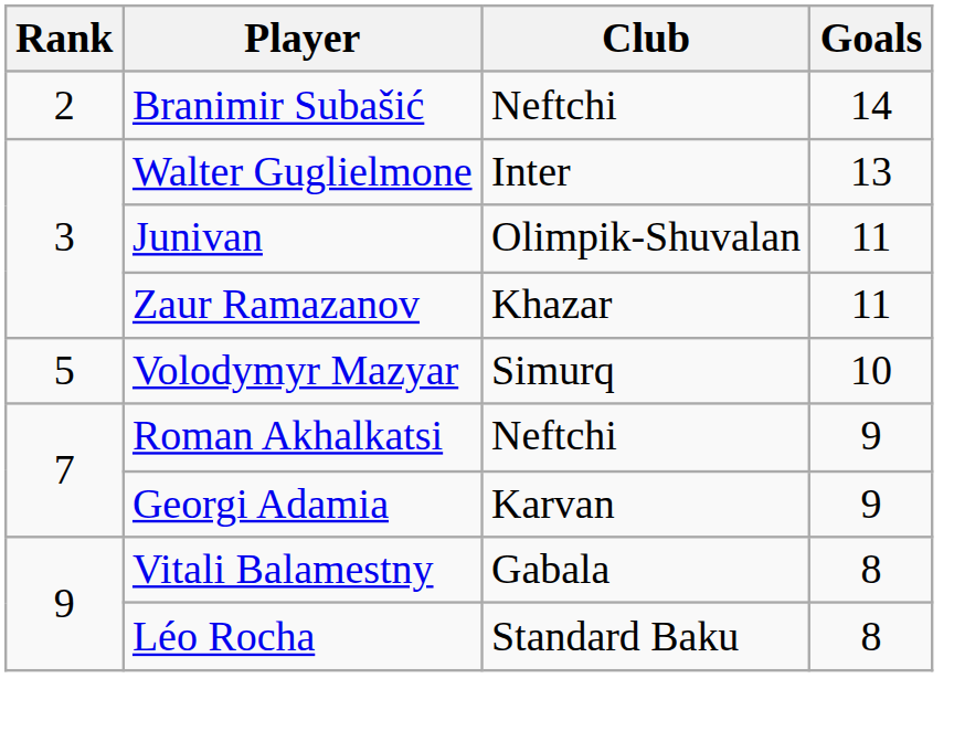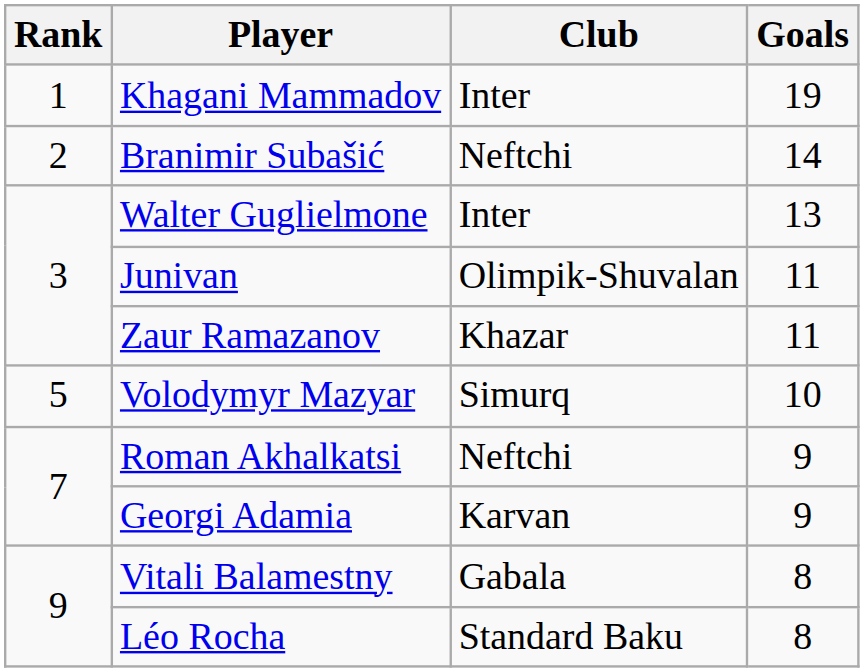+ row: 1 | Khagani Mammadov | Inter | 19
